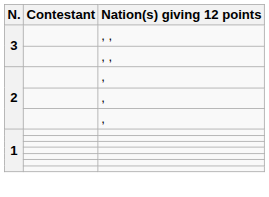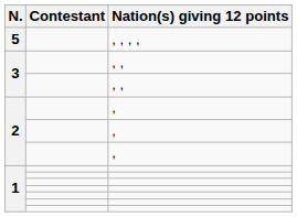+ row: 5 | , , , ,
